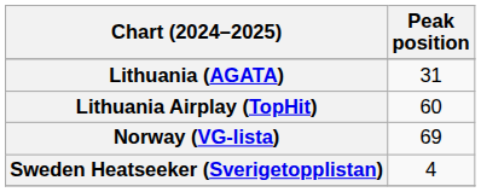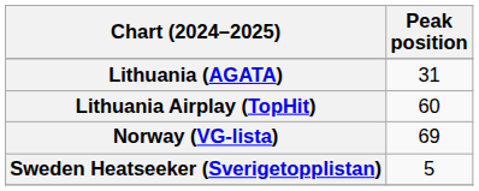Sweden Heatseeker (Sverigetopplistan) | Peak position: 4 -> 5
